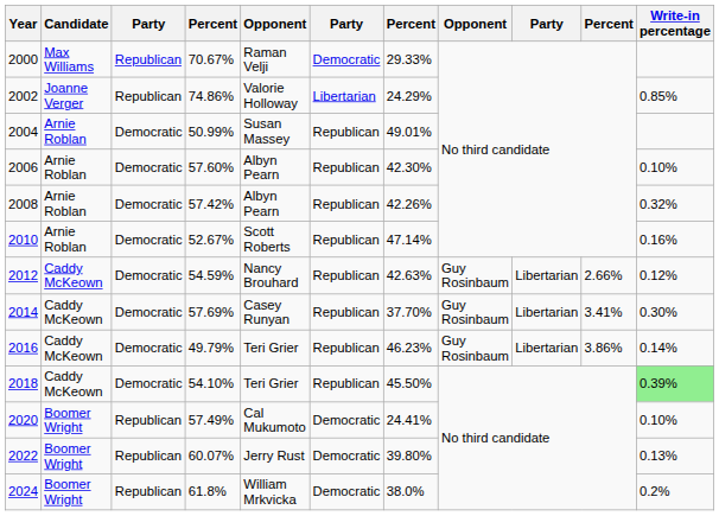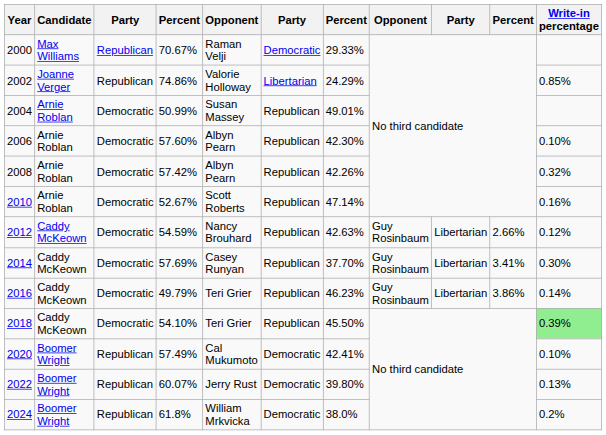2020 | column 7: 24.41% -> 42.41%
